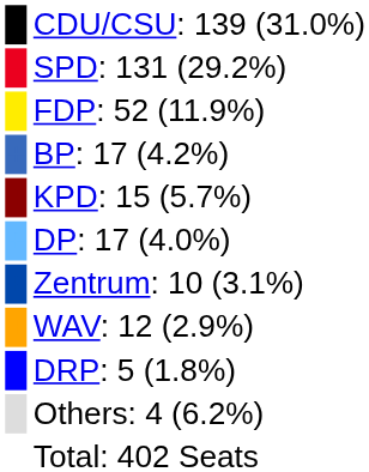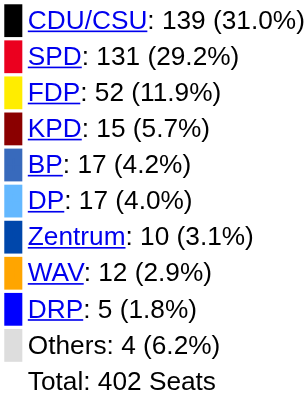rows swapped: KPD: 15 (5.7%) <-> BP: 17 (4.2%)
